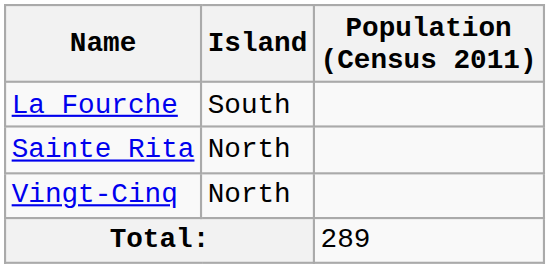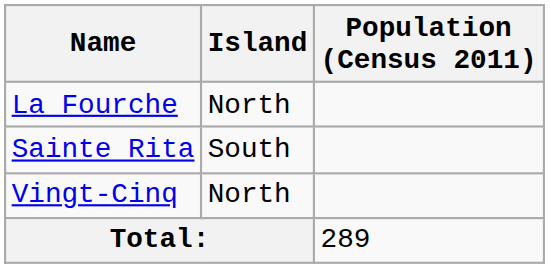La Fourche | Island: South -> North
Sainte Rita | Island: North -> South
